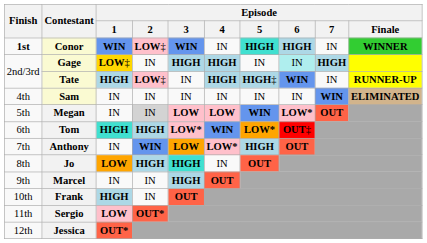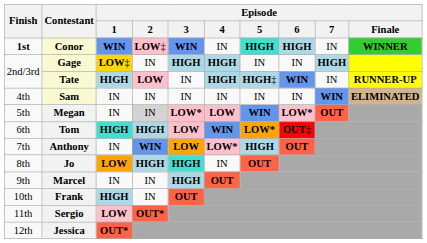Gage | Episode / 6: paleturquoise background -> no background
Tate | Episode / 2: LOW‡ -> LOW
Megan | Episode / 3: LOW -> LOW*
Tom | Episode / 3: LOW* -> LOW
